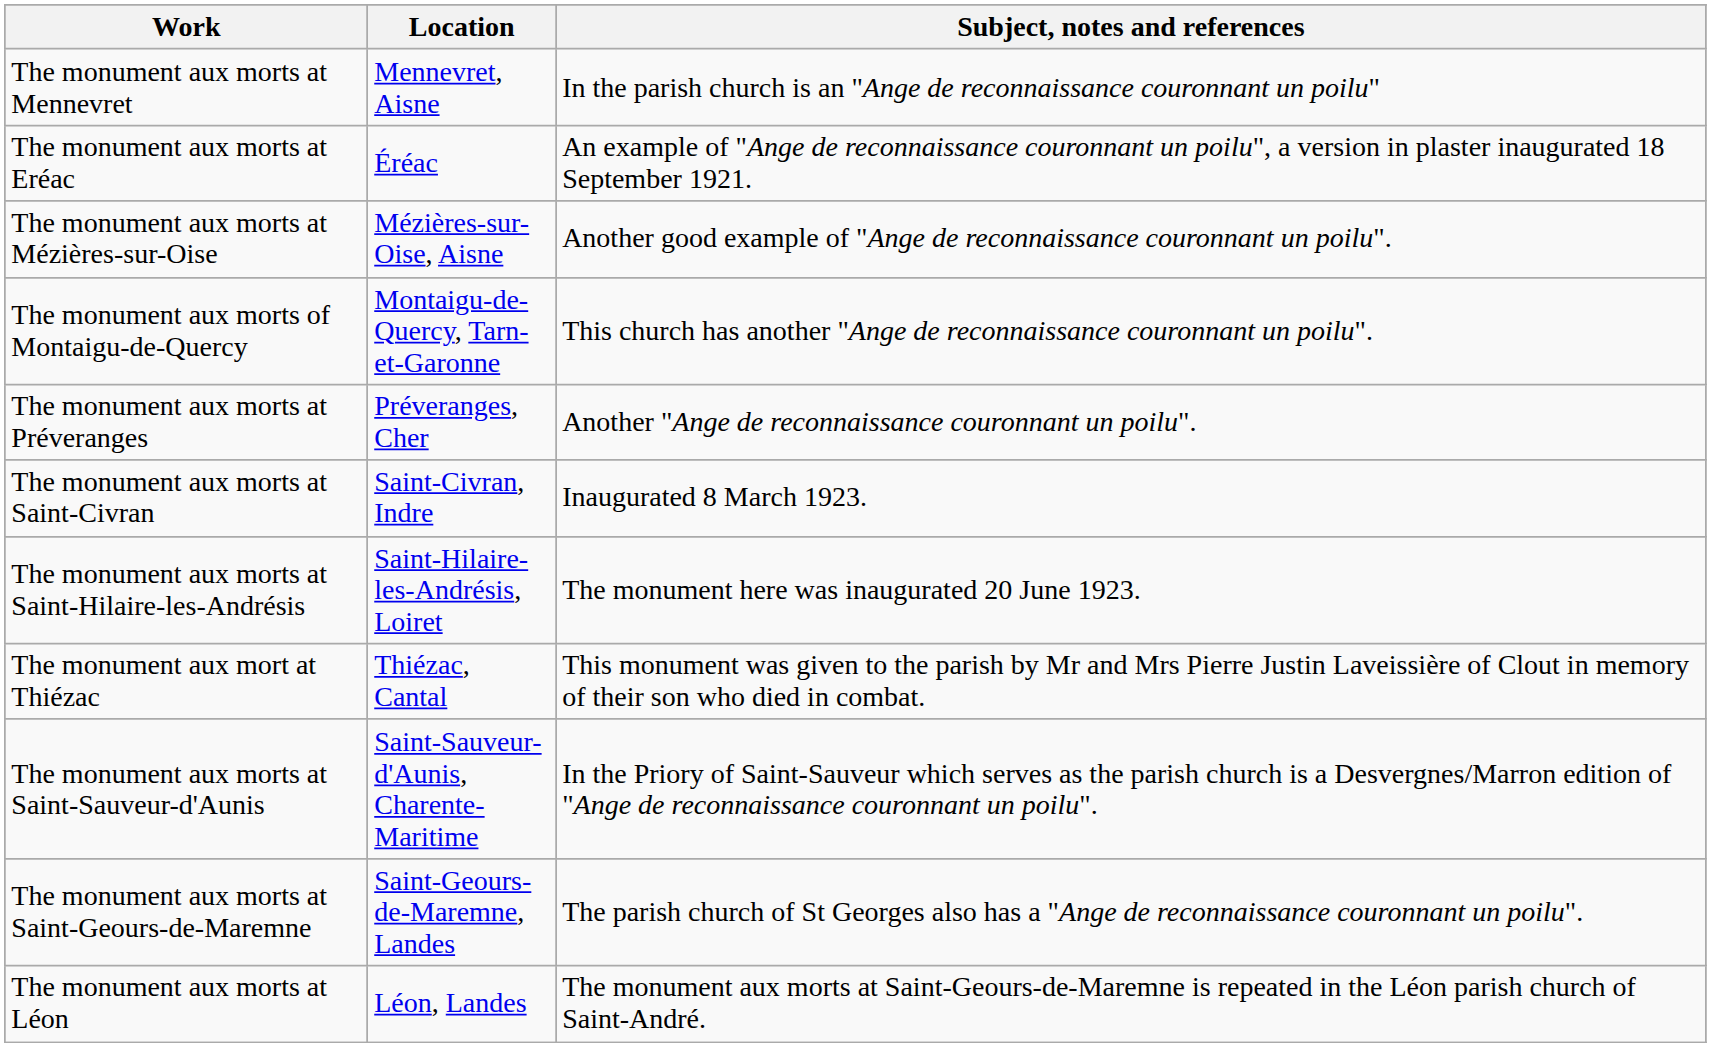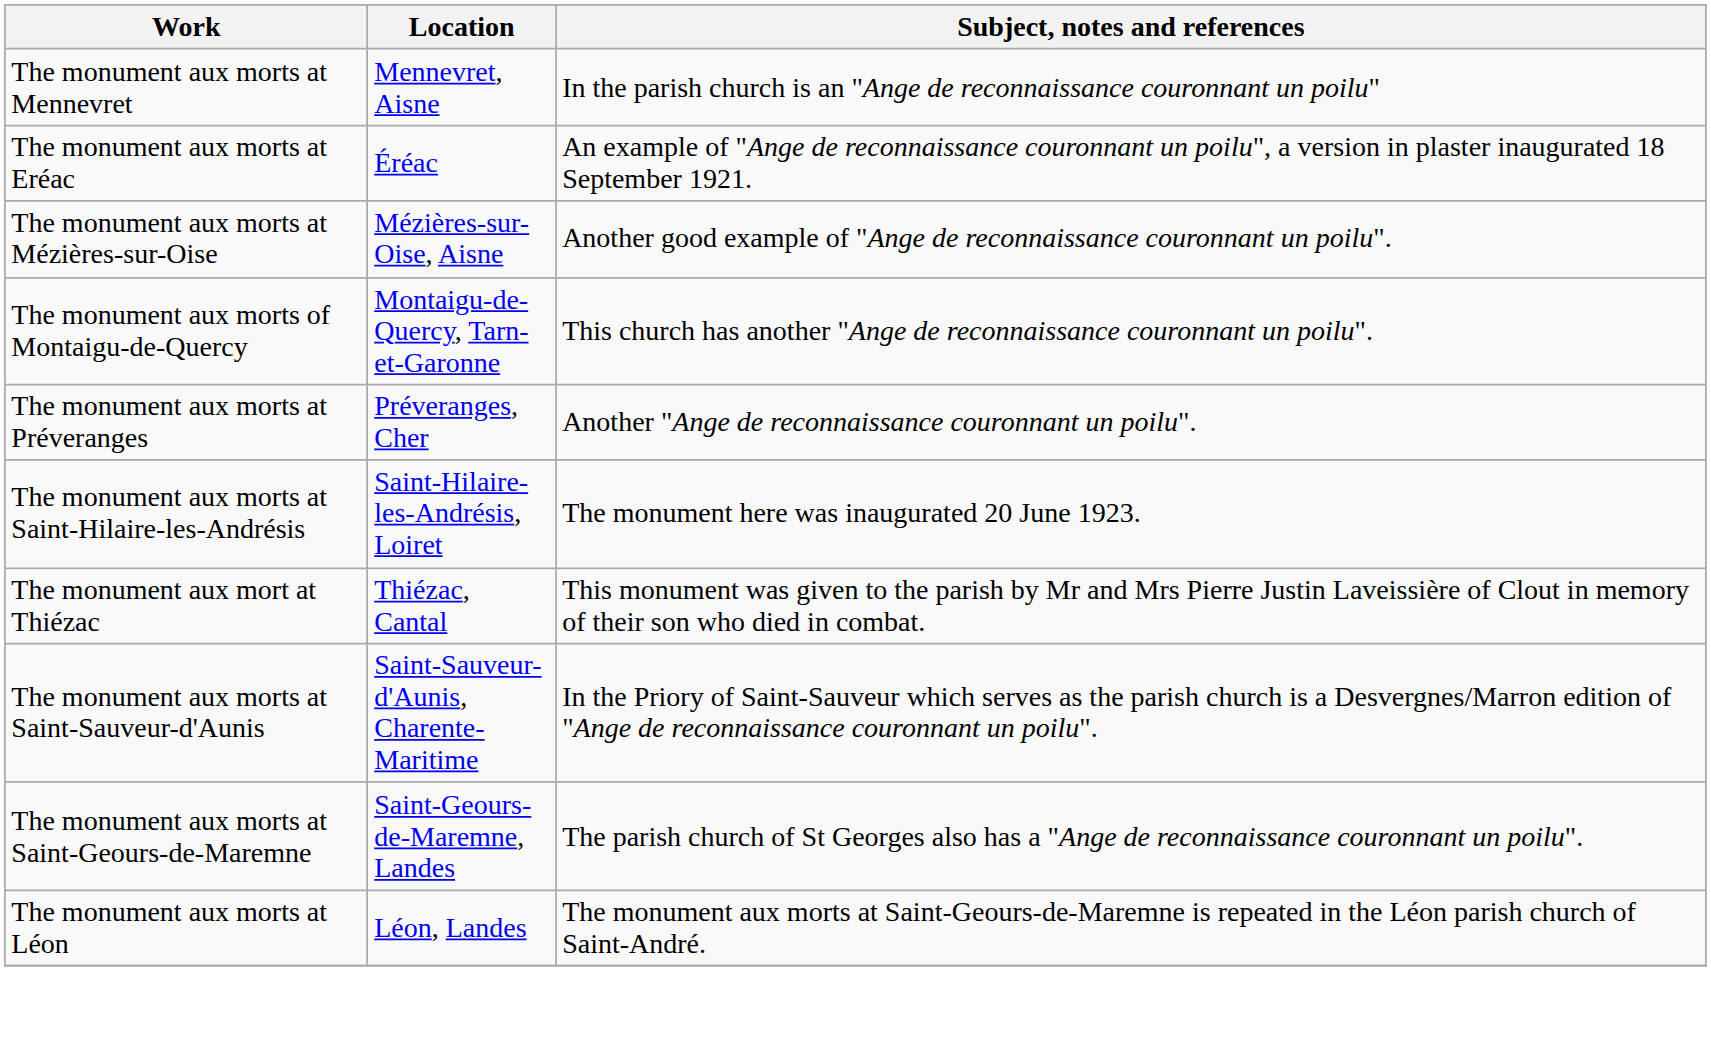- row: The monument aux morts at Saint-Civran | Saint-Civran, Indre | Inaugurated 8 March 1923.
